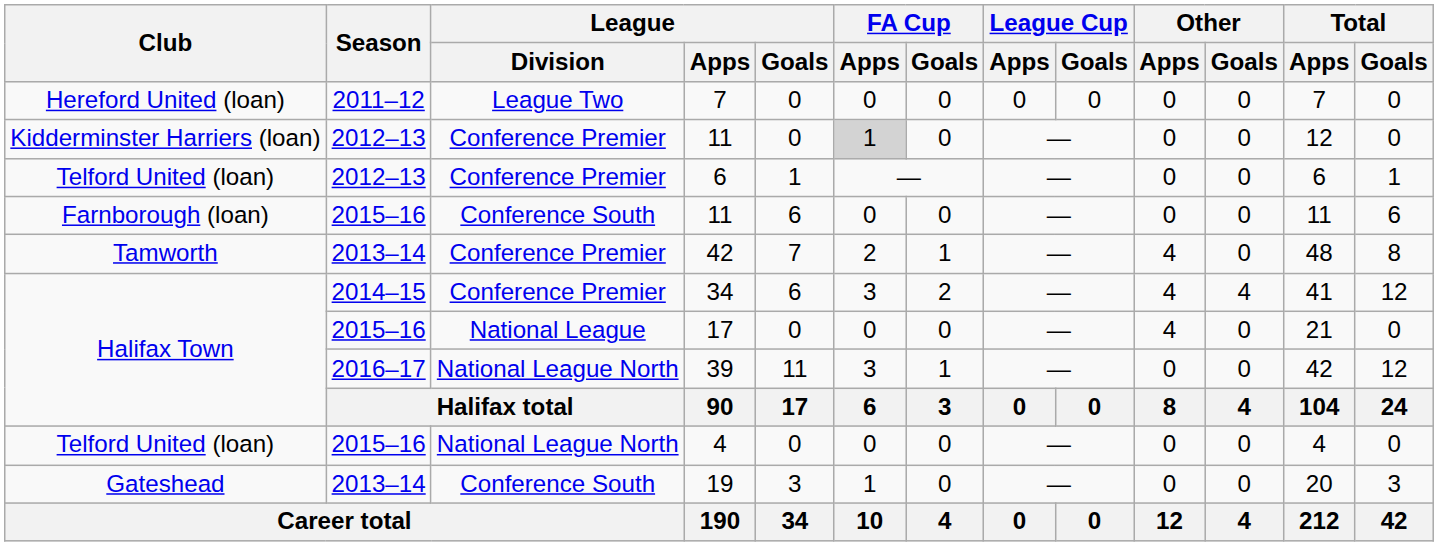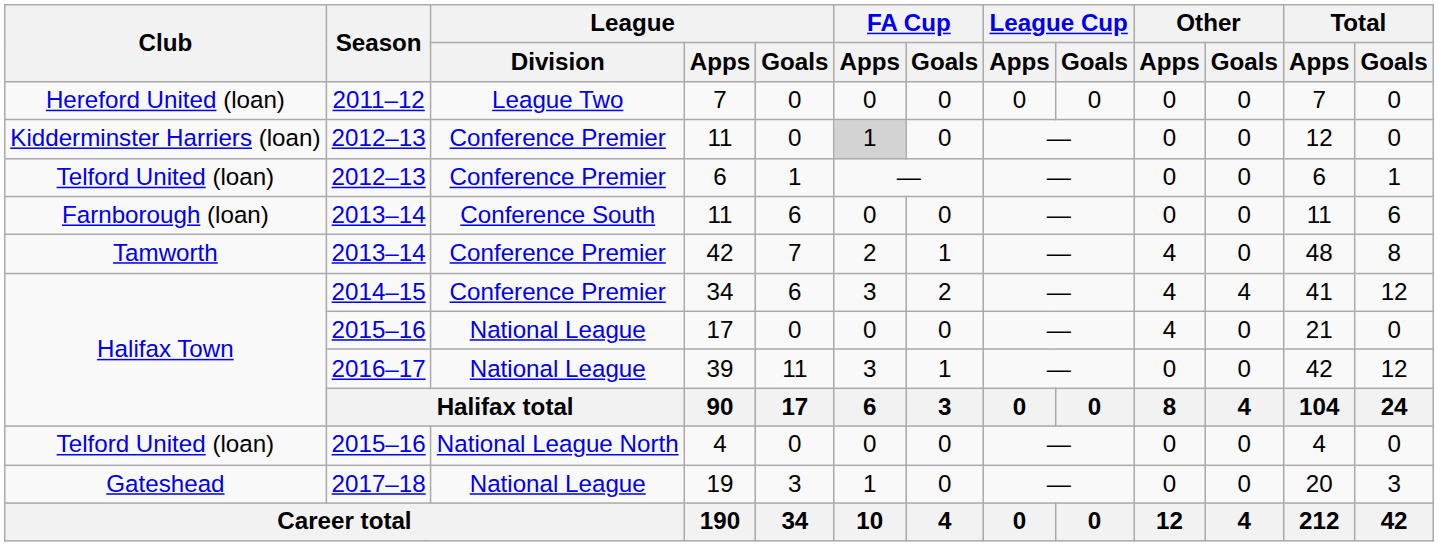Farnborough (loan) / 11 | Season: 2015–16 -> 2013–14
39 | League / Division: National League North -> National League
19 | Season: 2013–14 -> 2017–18
19 | League / Division: Conference South -> National League
